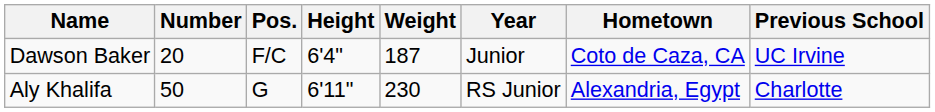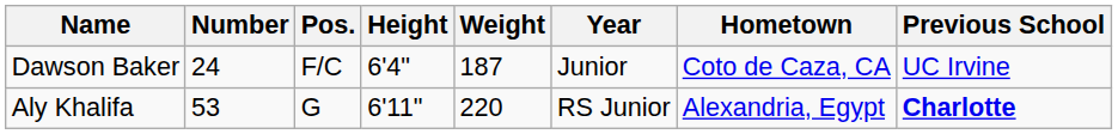Dawson Baker | Number: 20 -> 24
Aly Khalifa | Number: 50 -> 53
Aly Khalifa | Weight: 230 -> 220
Aly Khalifa | Previous School: normal -> bold
